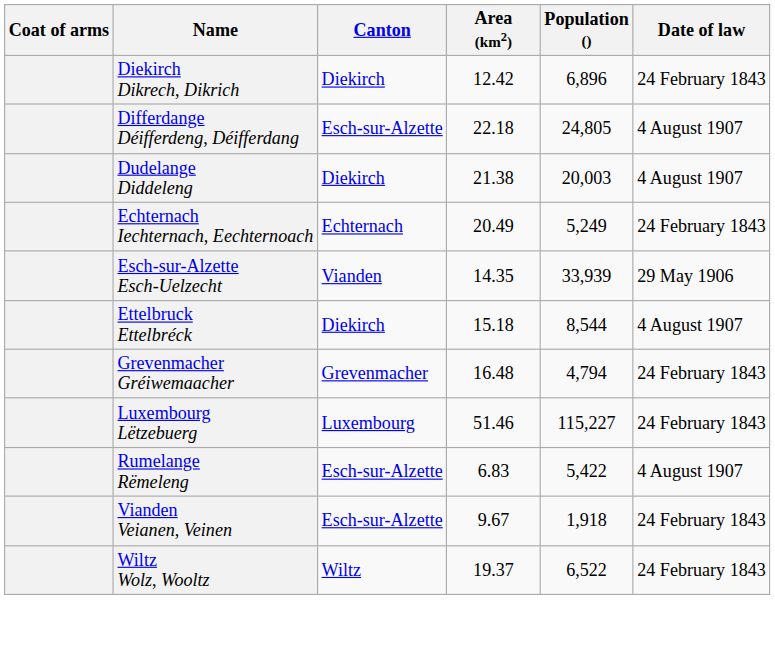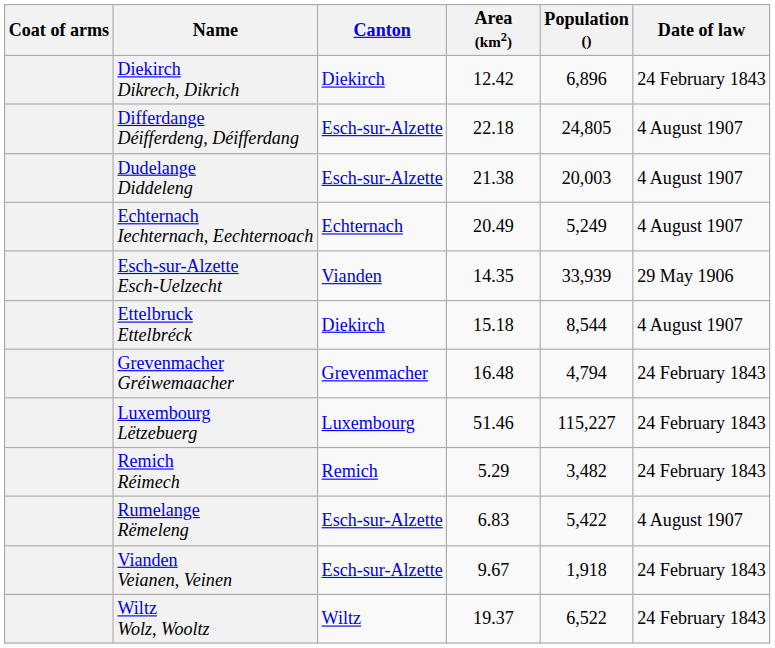Dudelange Diddeleng | Canton: Diekirch -> Esch-sur-Alzette
Echternach Iechternach, Eechternoach | Date of law: 24 February 1843 -> 4 August 1907
+ row: Remich Réimech | Remich | 5.29 | 3,482 | 24 February 1843
